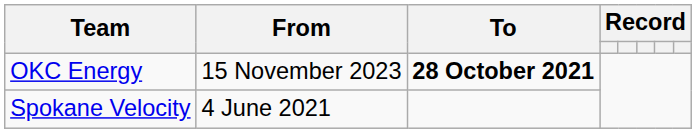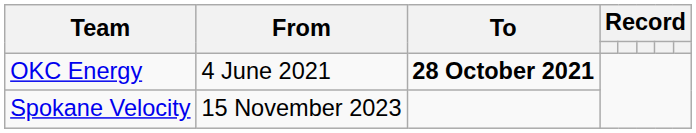OKC Energy | From: 15 November 2023 -> 4 June 2021
Spokane Velocity | From: 4 June 2021 -> 15 November 2023
